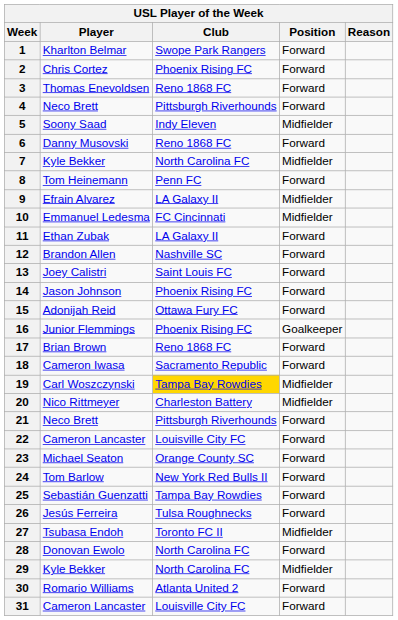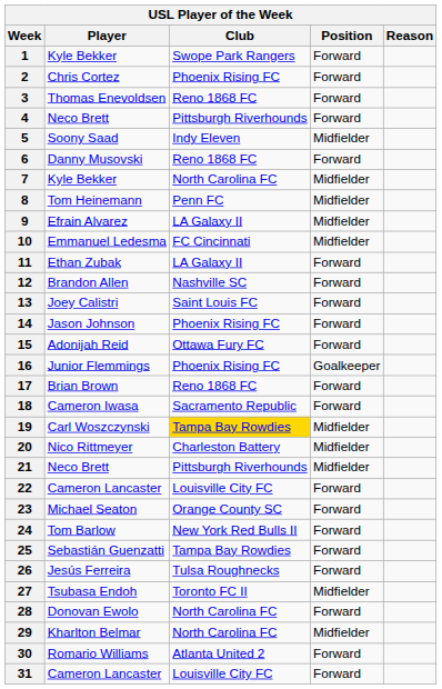1 | Player: Kharlton Belmar -> Kyle Bekker
8 | Position: Forward -> Midfielder
21 | Position: Forward -> Midfielder
29 | Player: Kyle Bekker -> Kharlton Belmar
